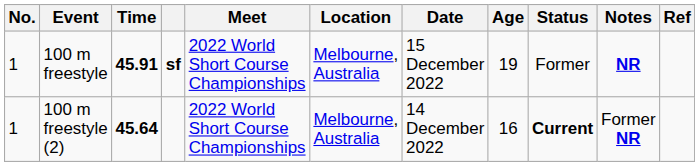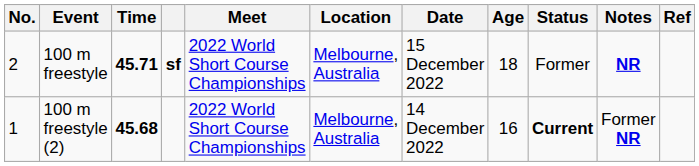100 m freestyle | No.: 1 -> 2
100 m freestyle | Time: 45.91 -> 45.71
100 m freestyle | Age: 19 -> 18
100 m freestyle (2) | Time: 45.64 -> 45.68
